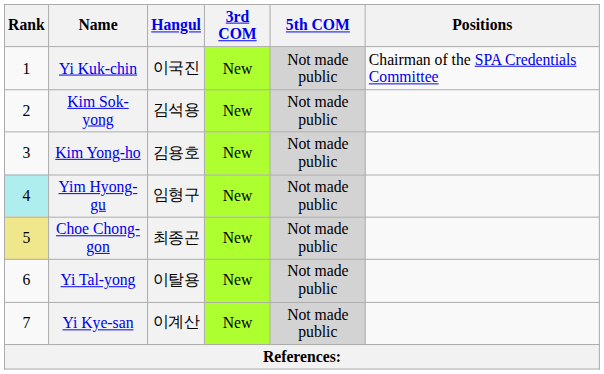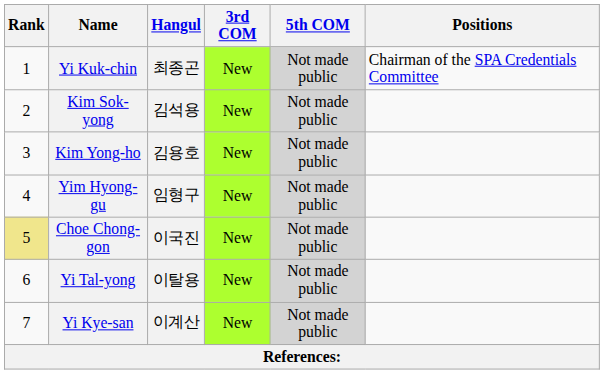Yi Kuk-chin | Hangul: 이국진 -> 최종곤
Yim Hyong-gu | Rank: paleturquoise background -> no background
Choe Chong-gon | Hangul: 최종곤 -> 이국진
